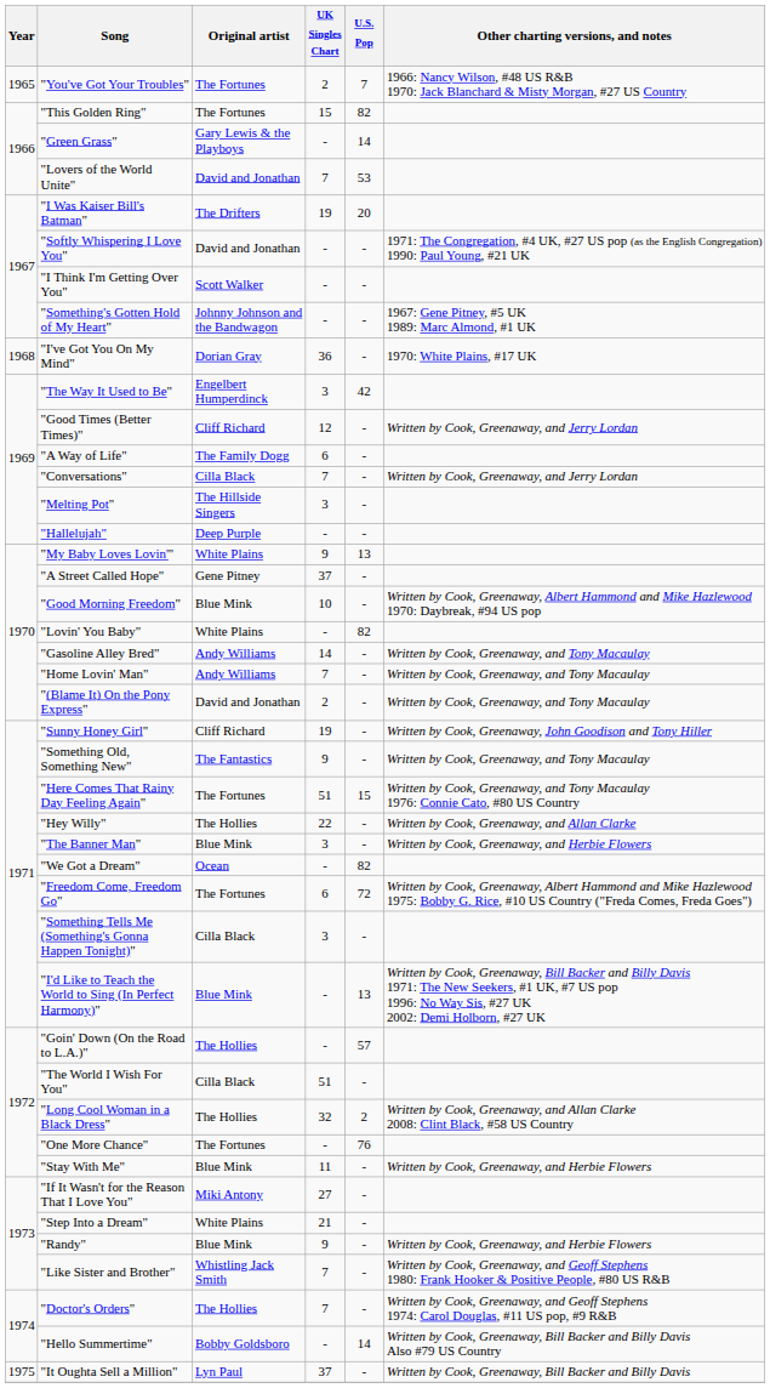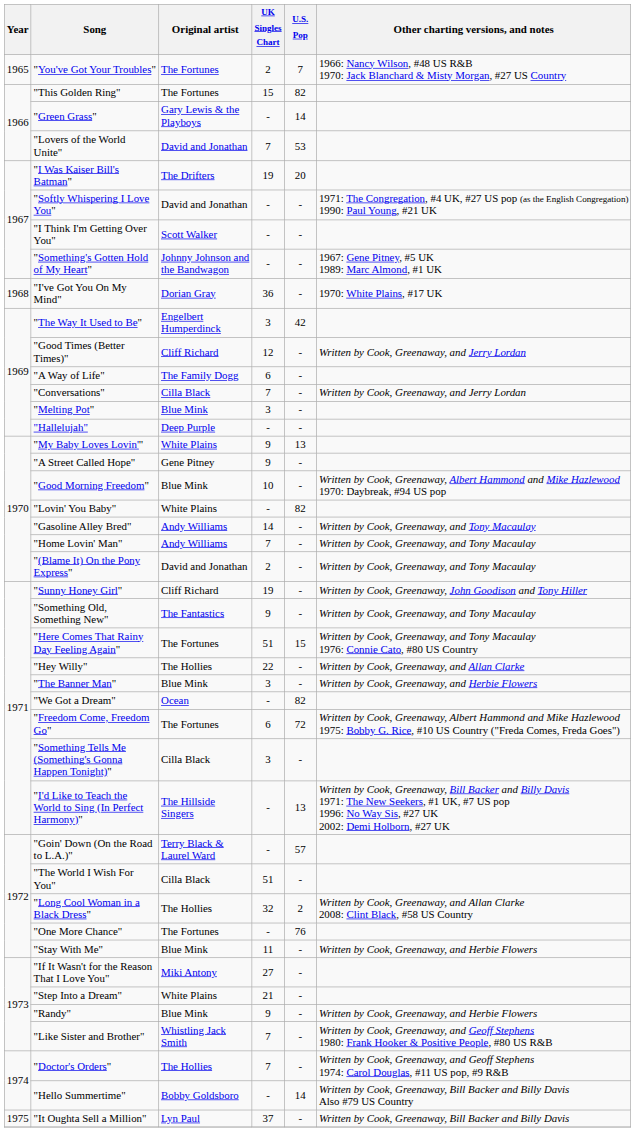"Melting Pot" | Original artist: The Hillside Singers -> Blue Mink
"A Street Called Hope" | UK Singles Chart: 37 -> 9
"I'd Like to Teach the World to Sing (In Perfect Harmony)" | Original artist: Blue Mink -> The Hillside Singers
"Goin' Down (On the Road to L.A.)" | Original artist: The Hollies -> Terry Black & Laurel Ward
